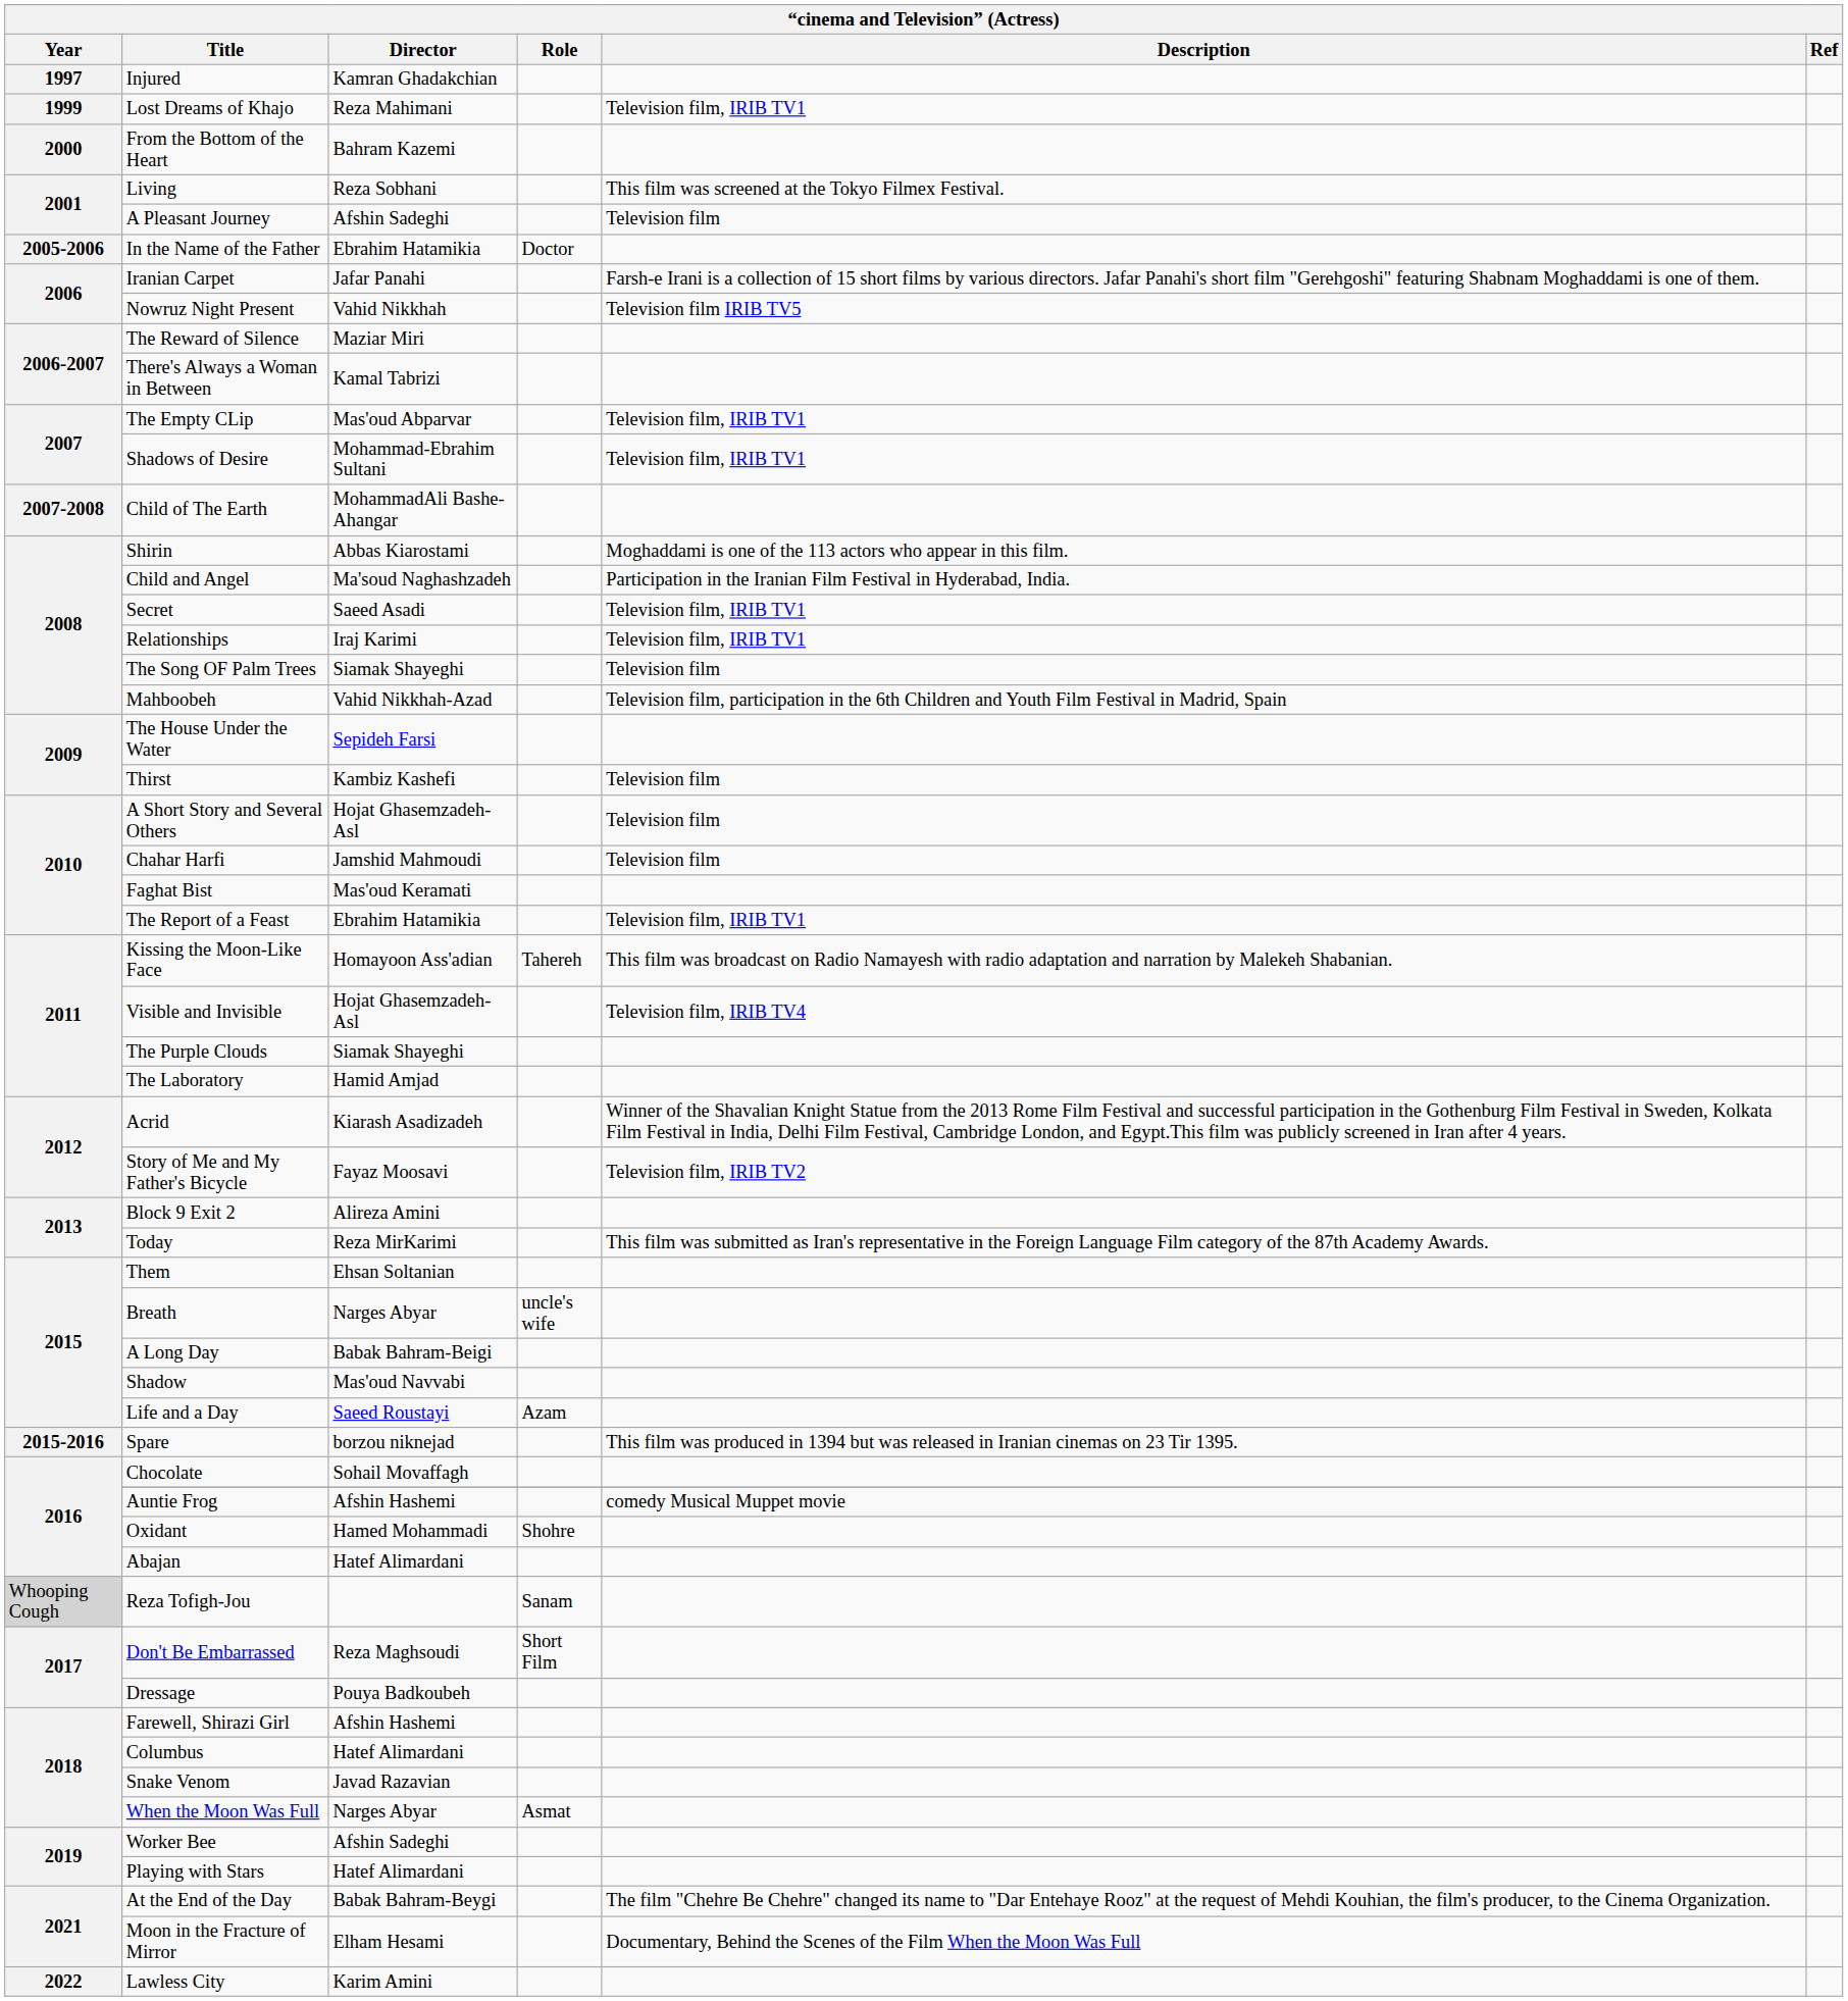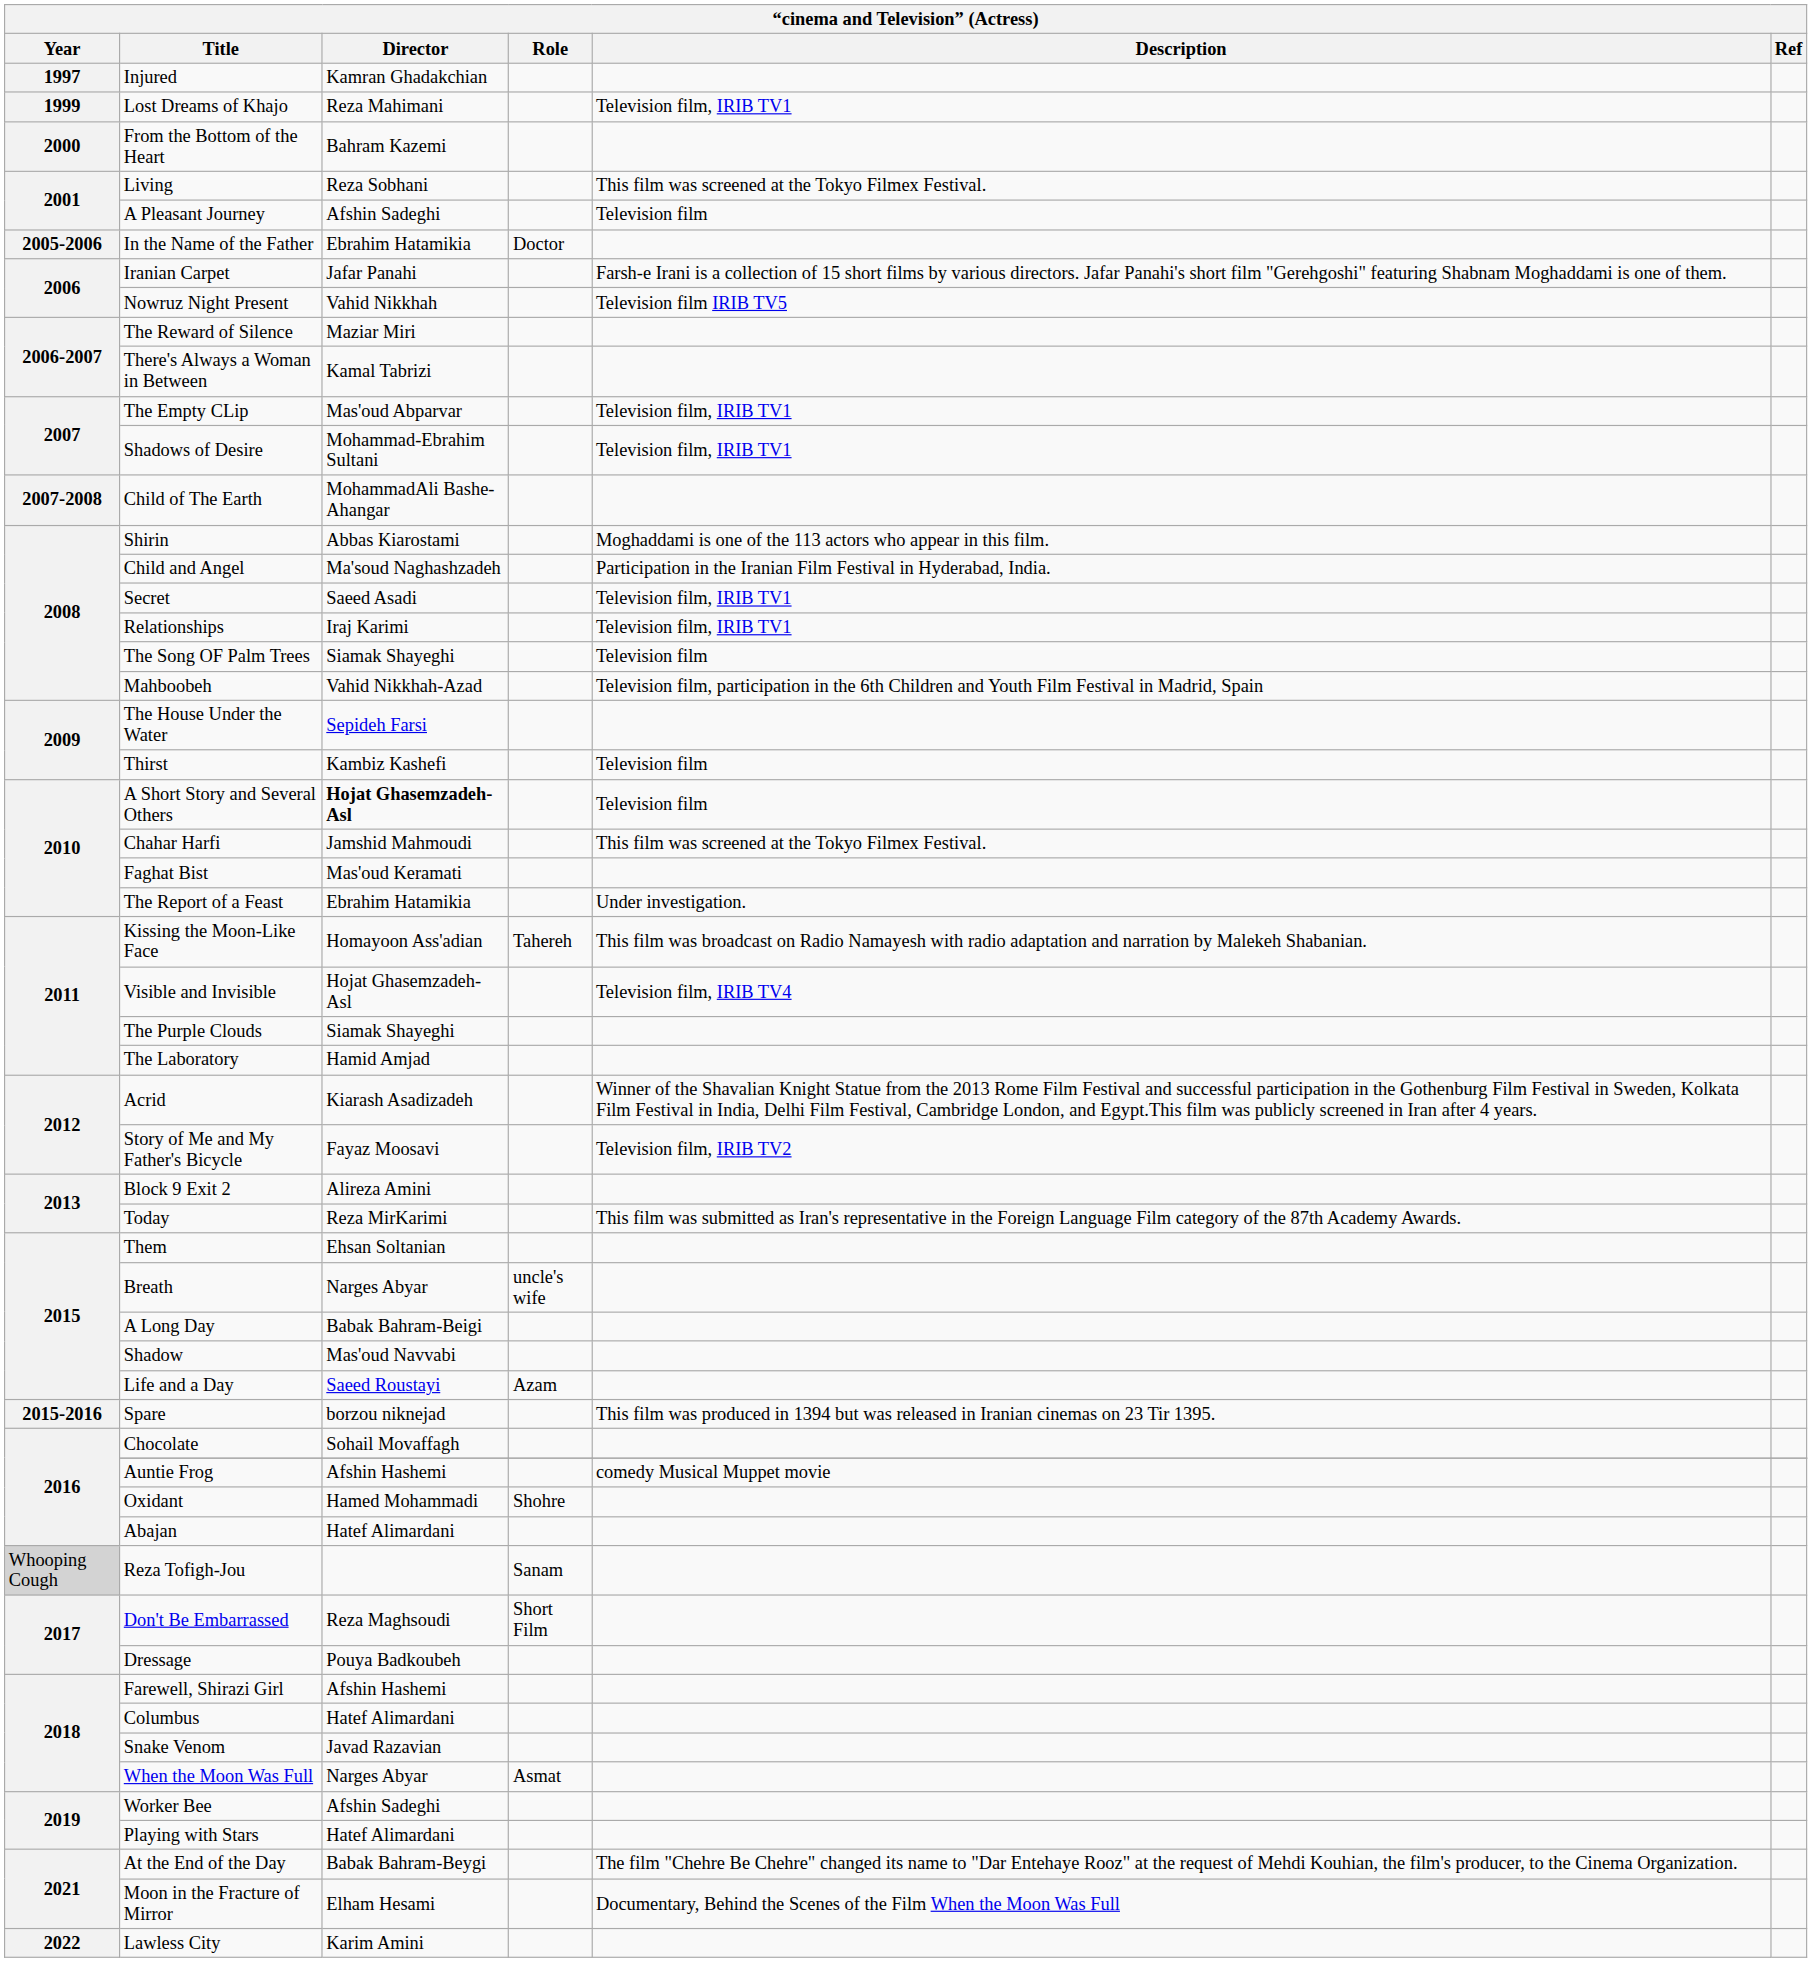A Short Story and Several Others | Director: normal -> bold
Chahar Harfi | Description: Television film -> This film was screened at the Tokyo Filmex Festival.
The Report of a Feast | Description: Television film, IRIB TV1 -> Under investigation.
